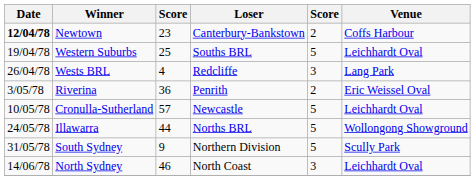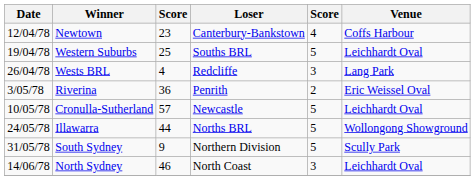Newtown | Date: bold -> normal
Newtown | column 5: 2 -> 4
